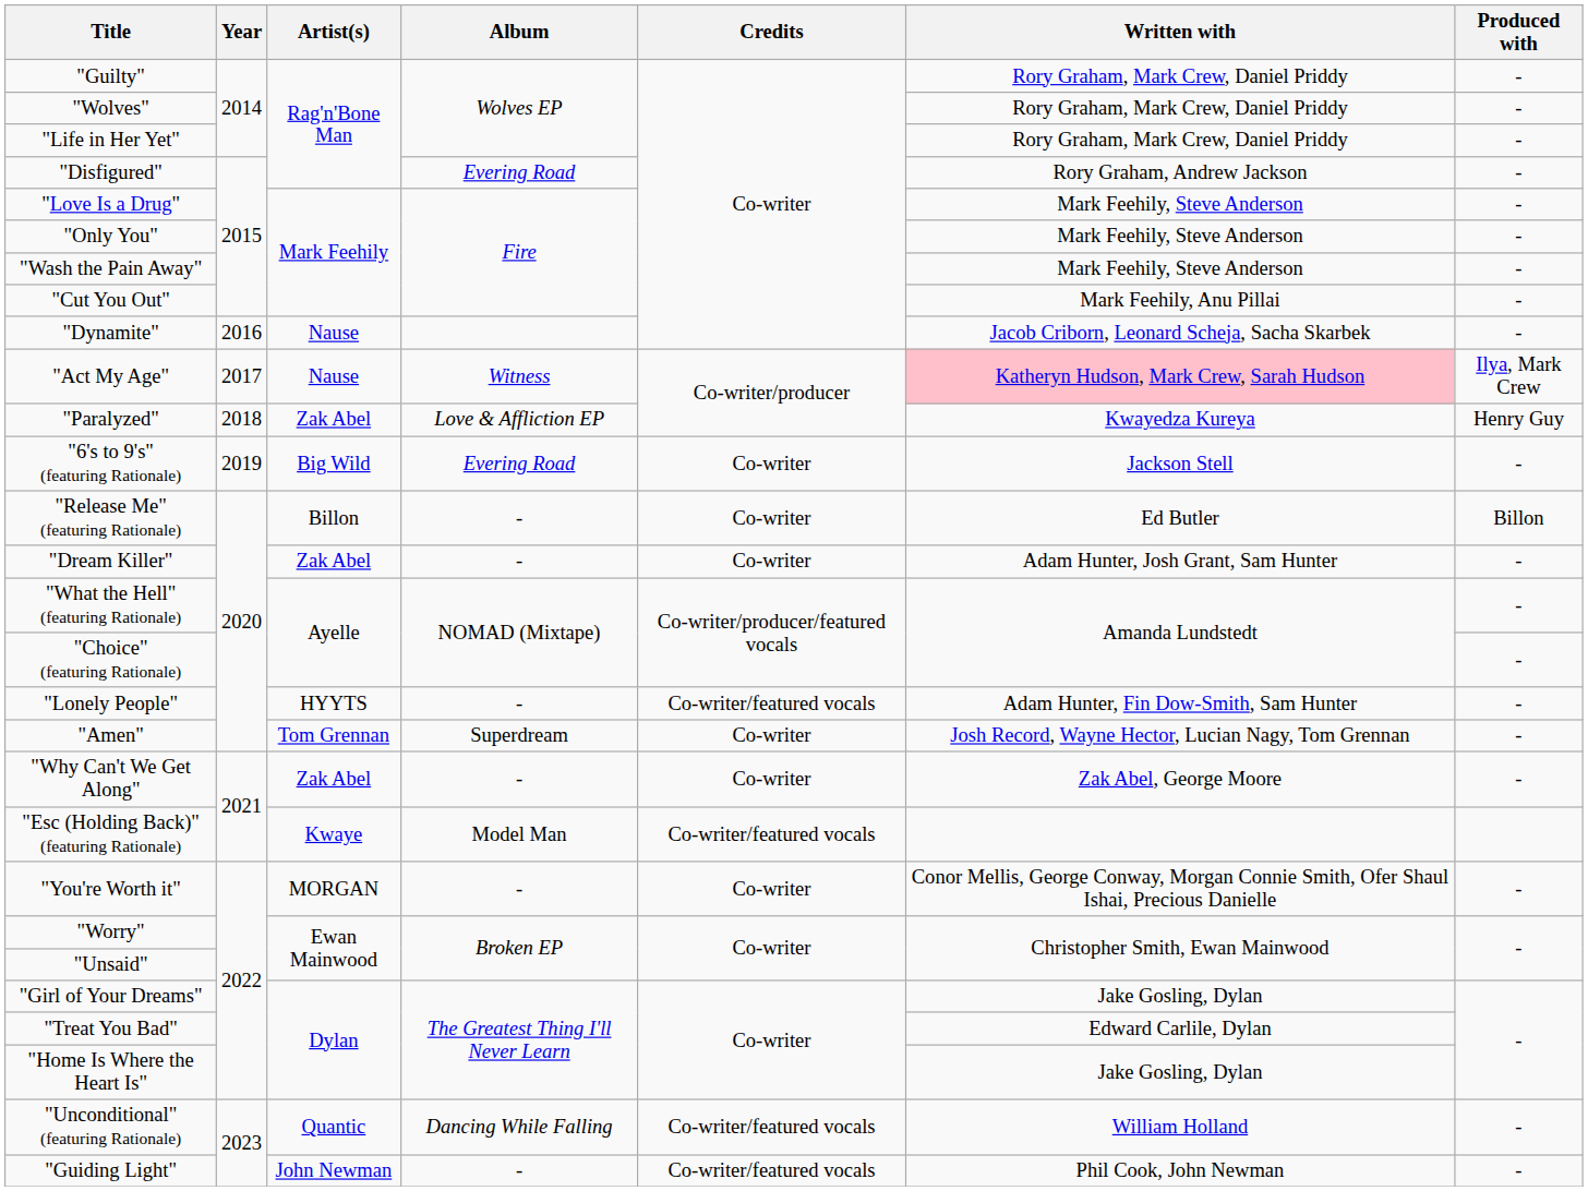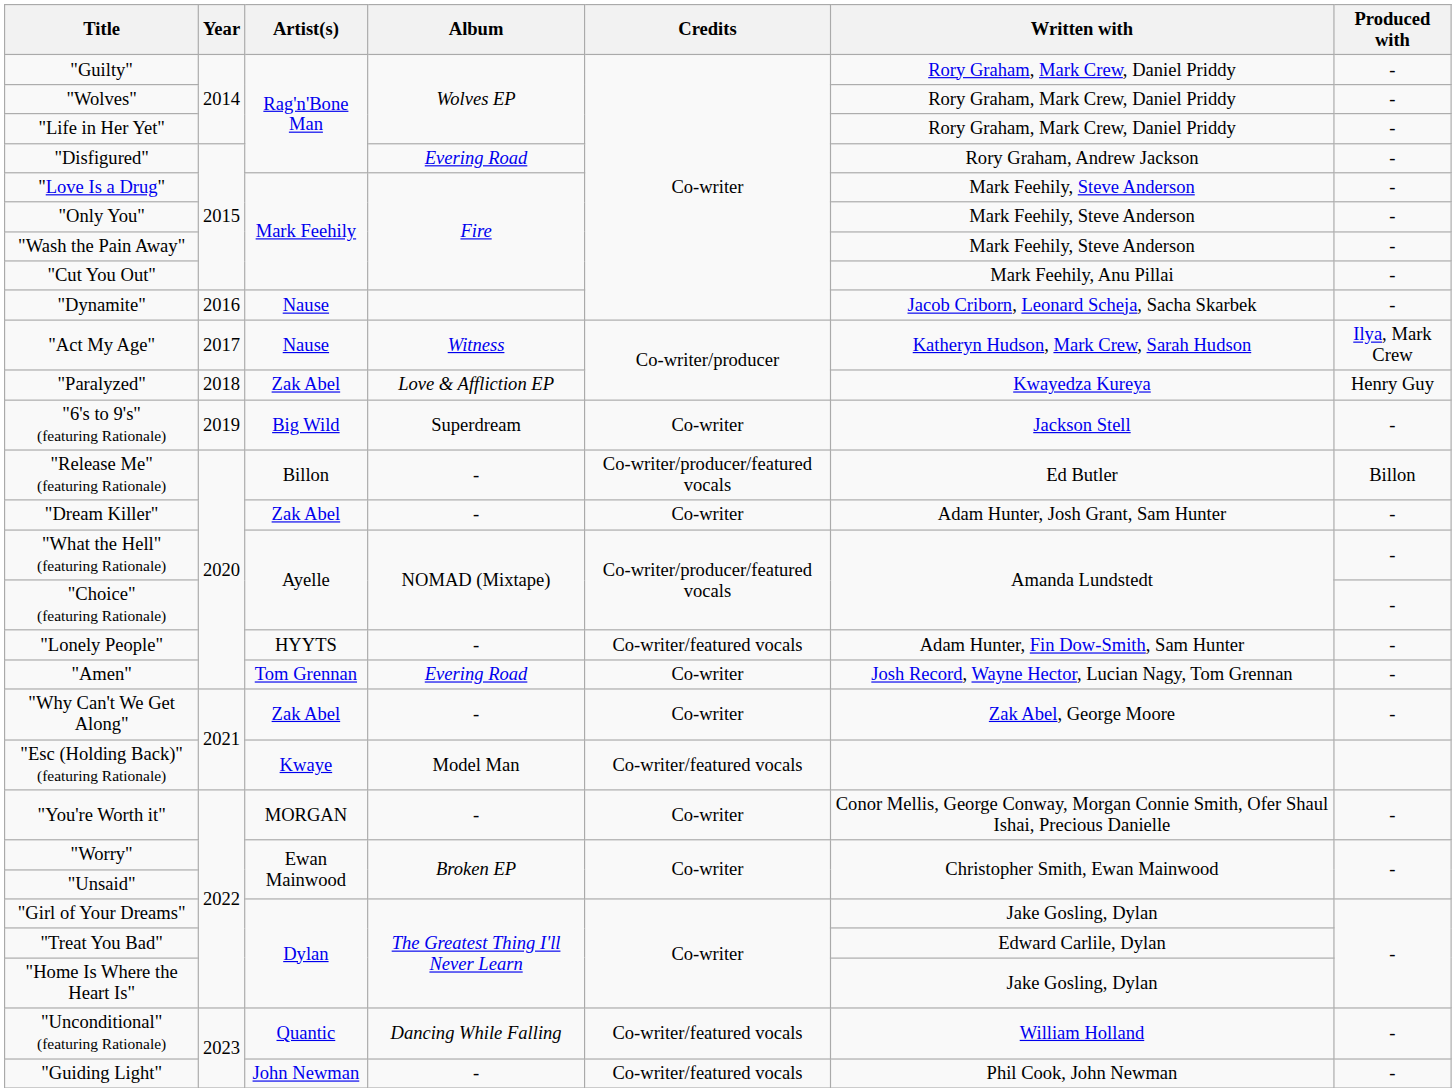"Act My Age" | Written with: pink background -> no background
"6's to 9's" (featuring Rationale) | Album: Evering Road -> Superdream
"Release Me" (featuring Rationale) | Credits: Co-writer -> Co-writer/producer/featured vocals
"Amen" | Album: Superdream -> Evering Road
